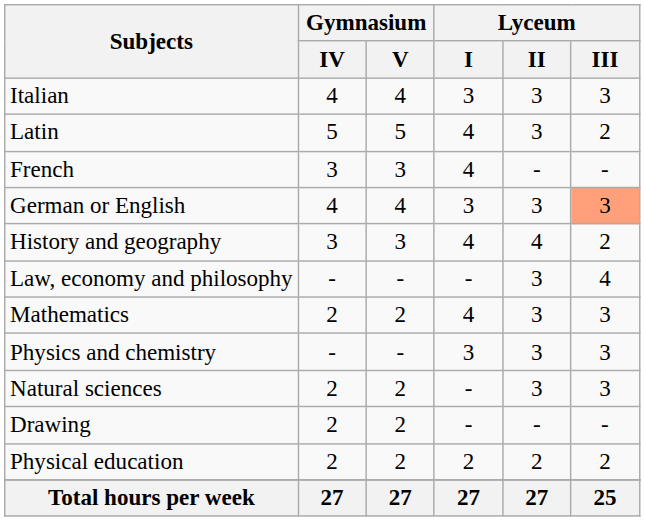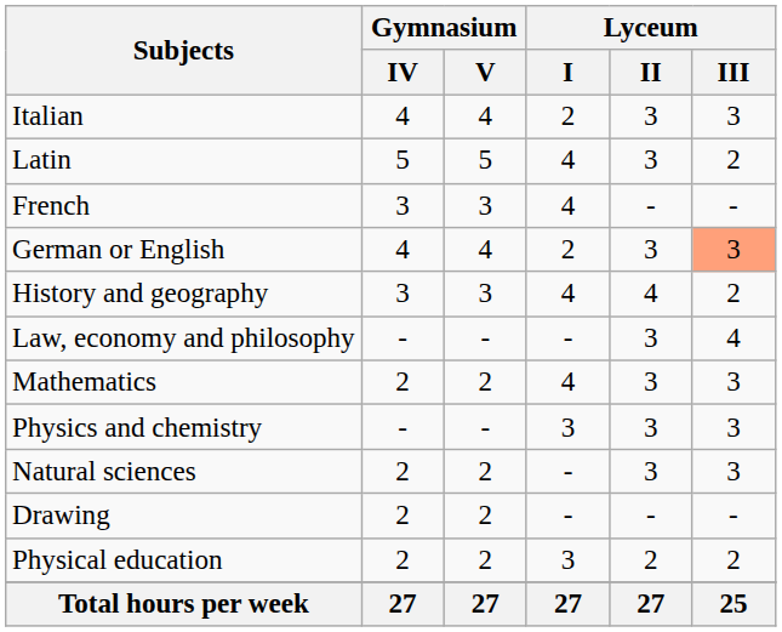Italian | Lyceum / I: 3 -> 2
German or English | Lyceum / I: 3 -> 2
Physical education | Lyceum / I: 2 -> 3
